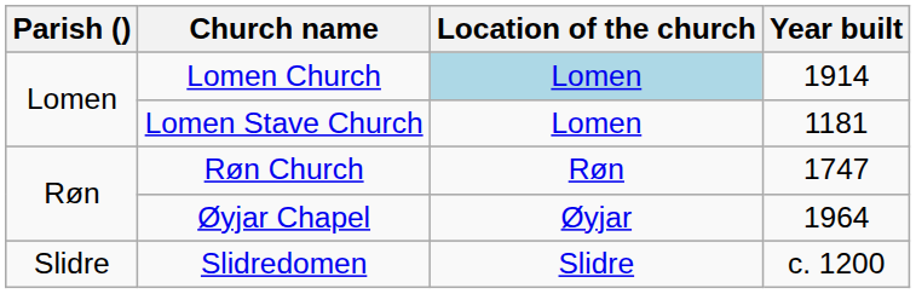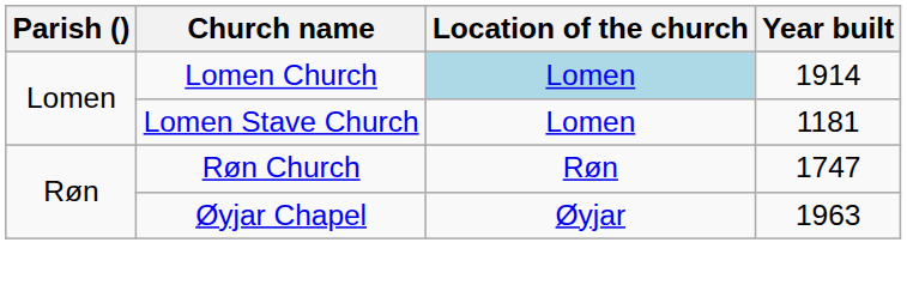Øyjar Chapel | Year built: 1964 -> 1963
- row: Slidre | Slidredomen | Slidre | c. 1200
